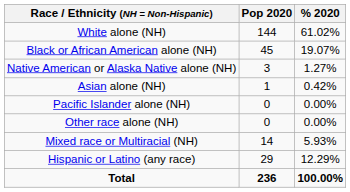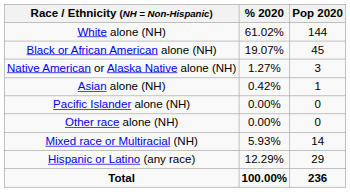columns swapped: Pop 2020 <-> % 2020
